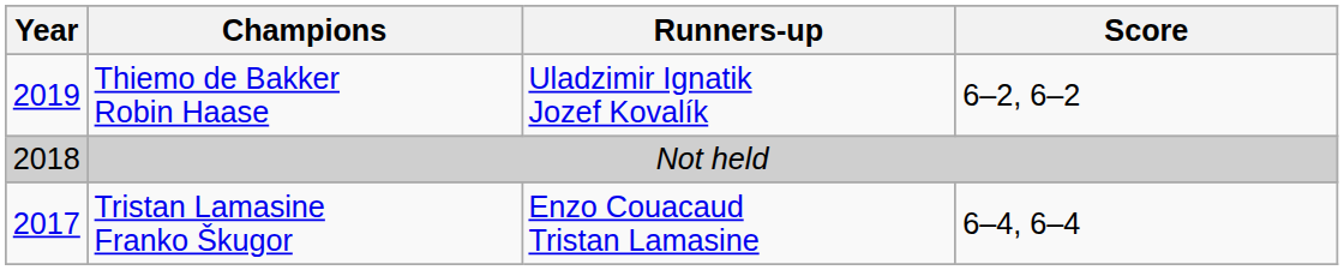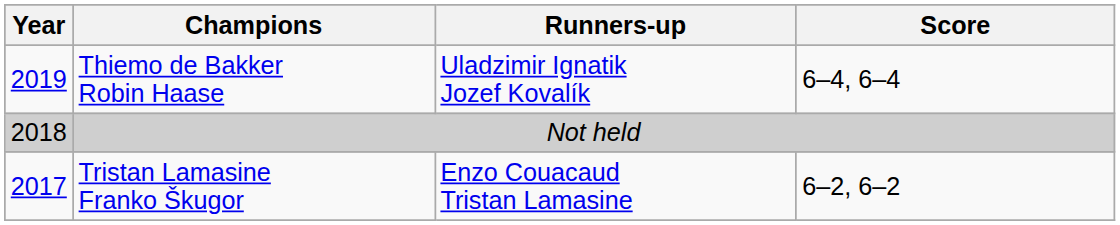Thiemo de Bakker Robin Haase | Score: 6–2, 6–2 -> 6–4, 6–4
Tristan Lamasine Franko Škugor | Score: 6–4, 6–4 -> 6–2, 6–2
